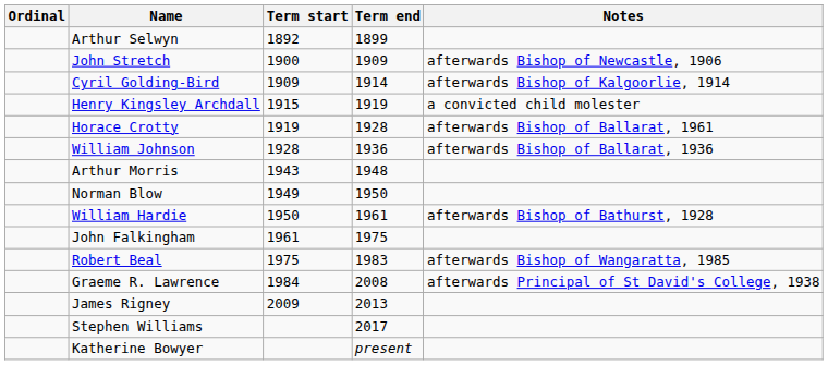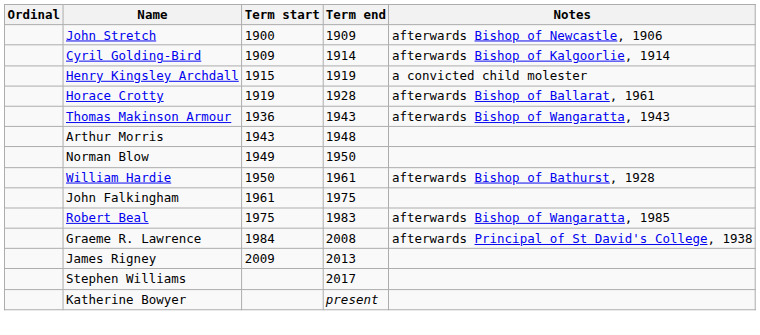- row: Arthur Selwyn | 1892 | 1899
- row: William Johnson | 1928 | 1936 | afterwards Bishop of Ballarat, 1936
+ row: Thomas Makinson Armour | 1936 | 1943 | afterwards Bishop of Wangaratta, 1943
